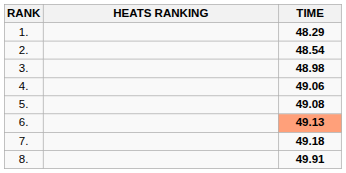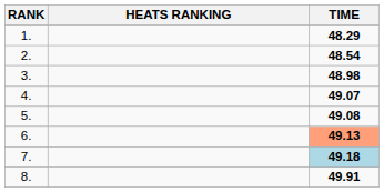4. | TIME: 49.06 -> 49.07
7. | TIME: no background -> lightblue background
